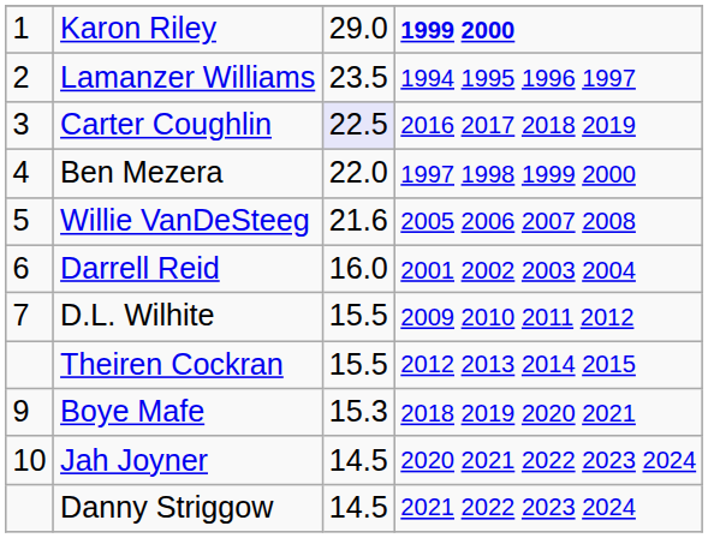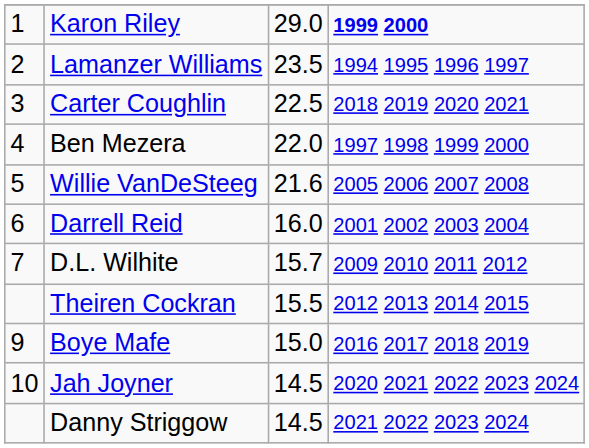Carter Coughlin | column 3: lavender background -> no background
Carter Coughlin | column 4: 2016 2017 2018 2019 -> 2018 2019 2020 2021
D.L. Wilhite | column 3: 15.5 -> 15.7
Boye Mafe | column 3: 15.3 -> 15.0
Boye Mafe | column 4: 2018 2019 2020 2021 -> 2016 2017 2018 2019
